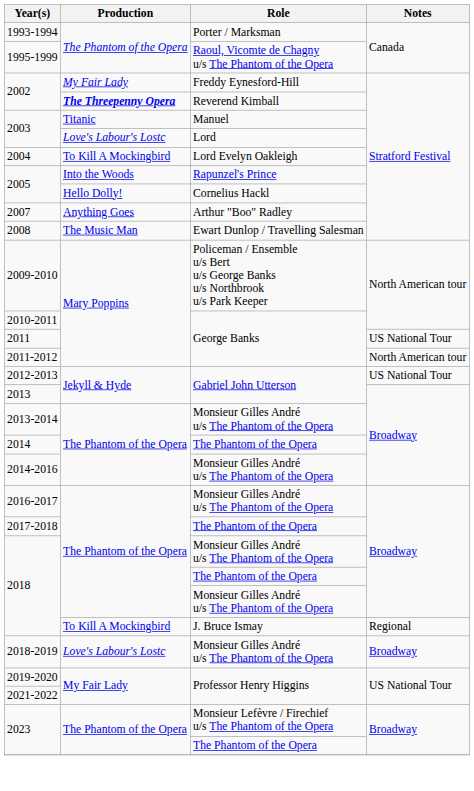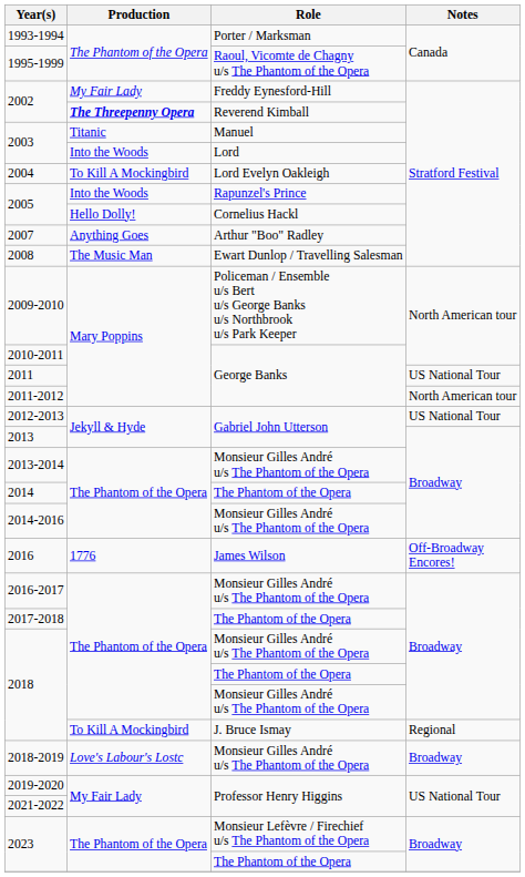2003 / Lord | Production: Love's Labour's Lostc -> Into the Woods
+ row: 2016 | 1776 | James Wilson | Off-Broadway Encores!
